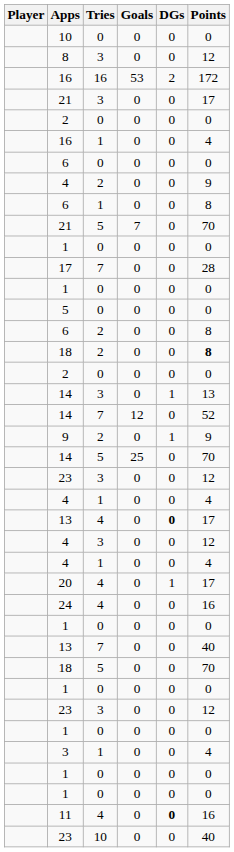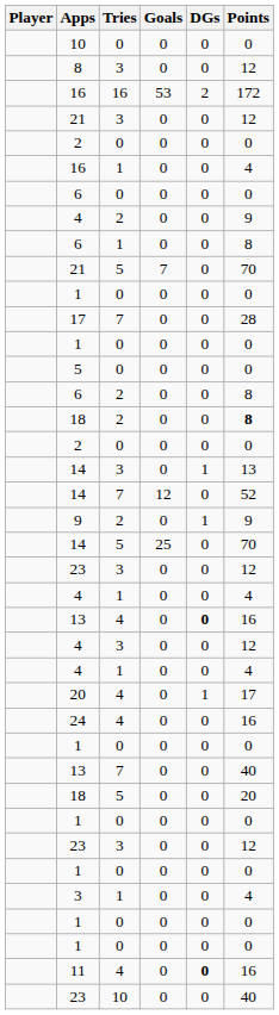21 / 3 | Points: 17 -> 12
13 / 4 | Points: 17 -> 16
18 / 5 | Points: 70 -> 20
